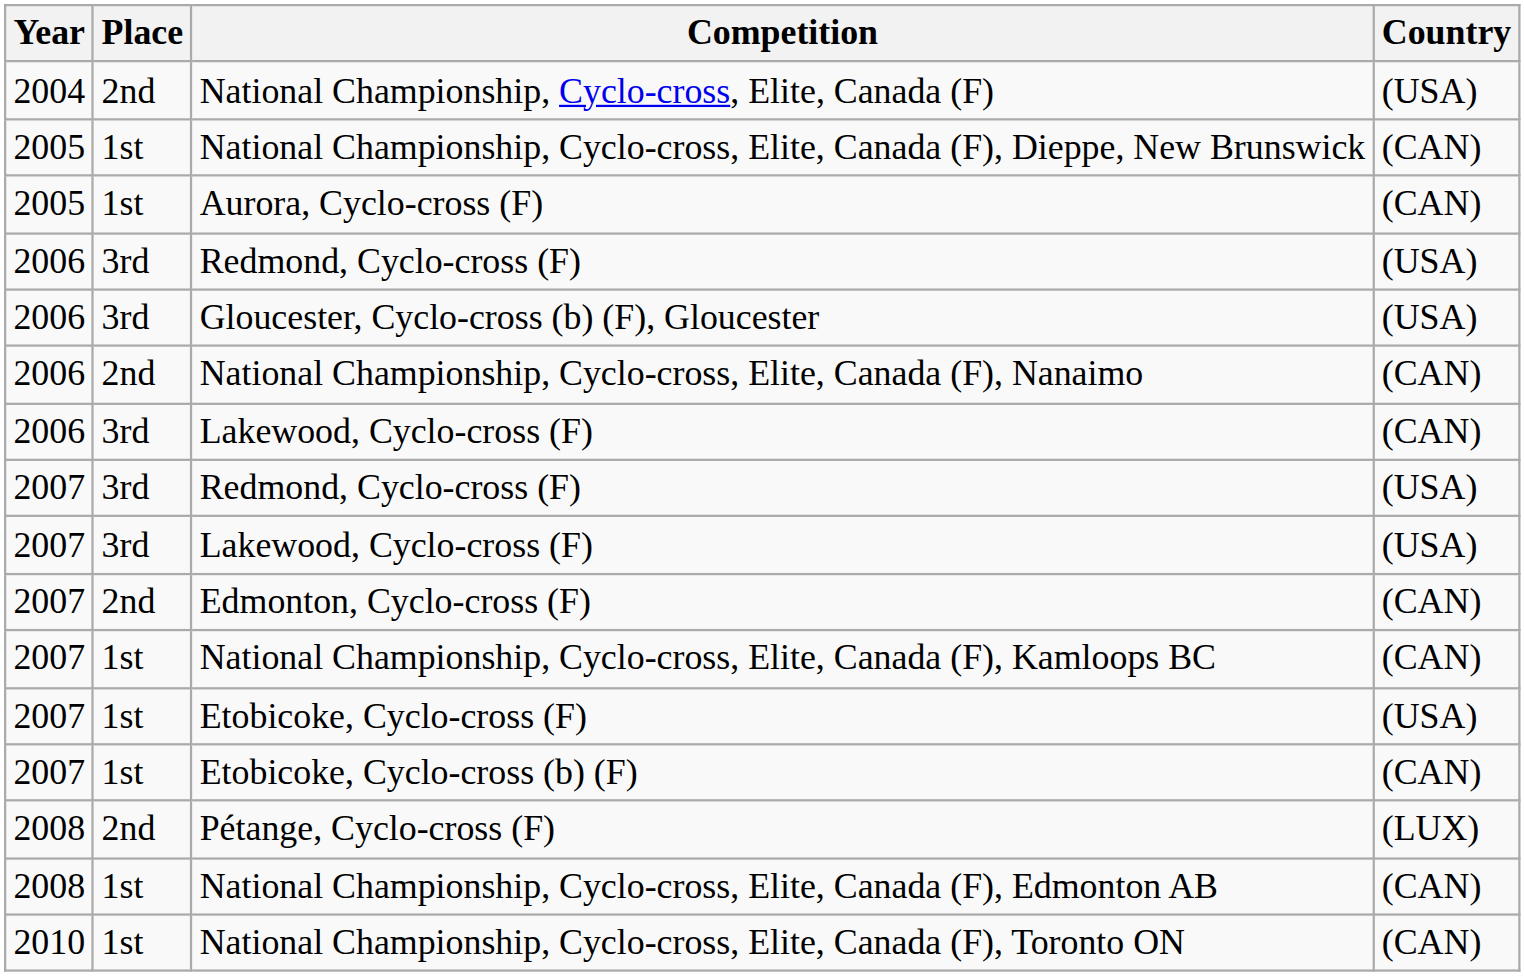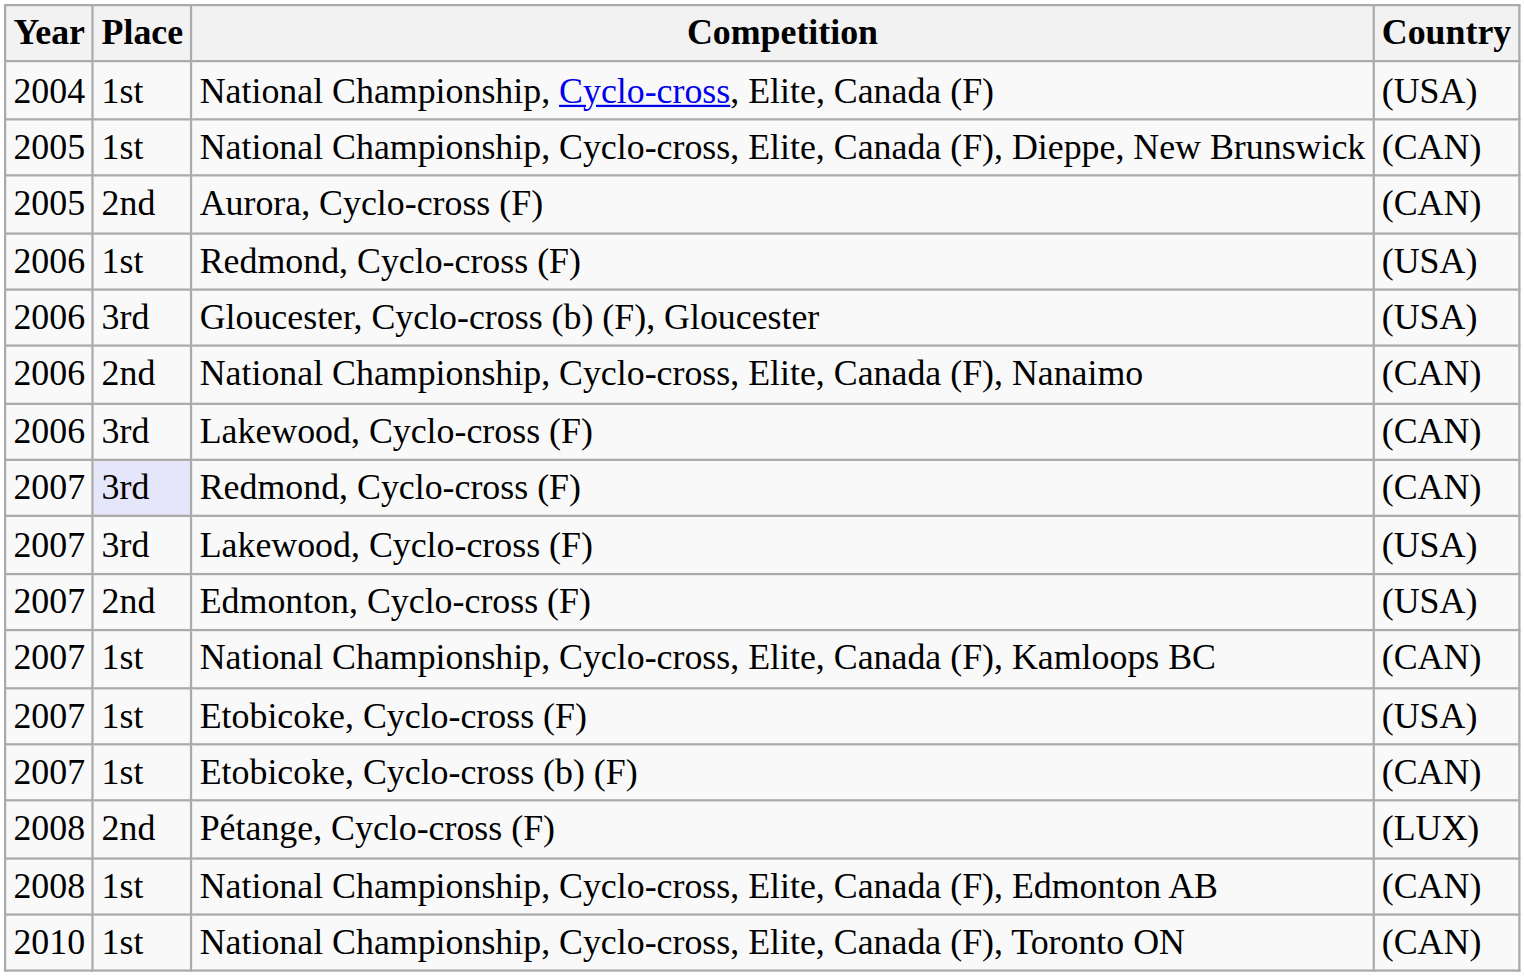National Championship, Cyclo-cross, Elite, Canada (F) | Place: 2nd -> 1st
Aurora, Cyclo-cross (F) | Place: 1st -> 2nd
2006 / Redmond, Cyclo-cross (F) | Place: 3rd -> 1st
2007 / Redmond, Cyclo-cross (F) | Place: no background -> lavender background
2007 / Redmond, Cyclo-cross (F) | Country: (USA) -> (CAN)
Edmonton, Cyclo-cross (F) | Country: (CAN) -> (USA)
